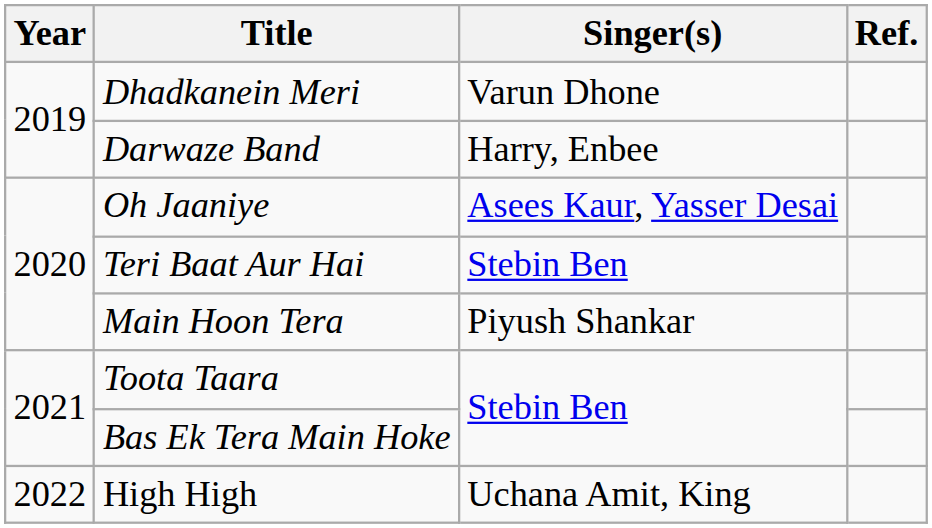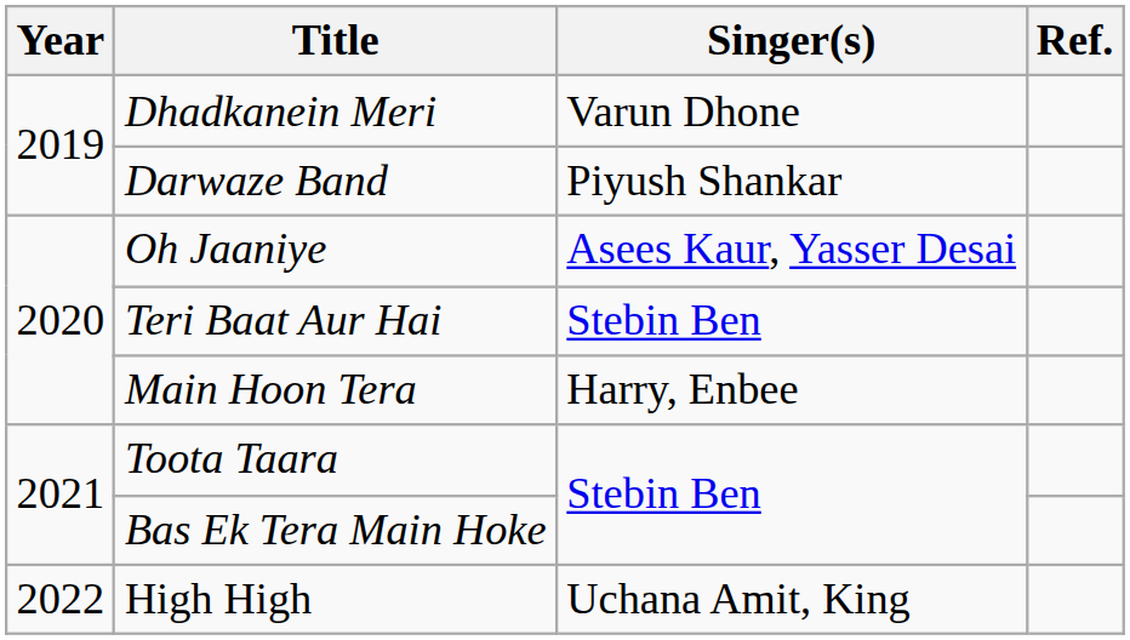Darwaze Band | Singer(s): Harry, Enbee -> Piyush Shankar
Main Hoon Tera | Singer(s): Piyush Shankar -> Harry, Enbee
